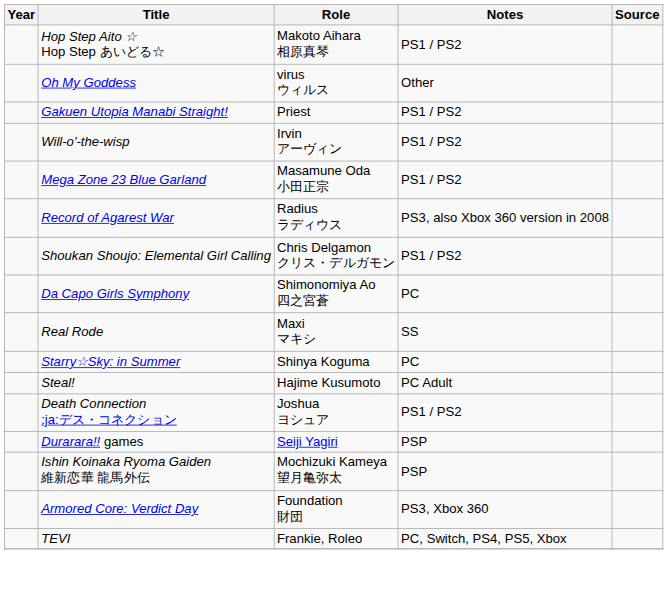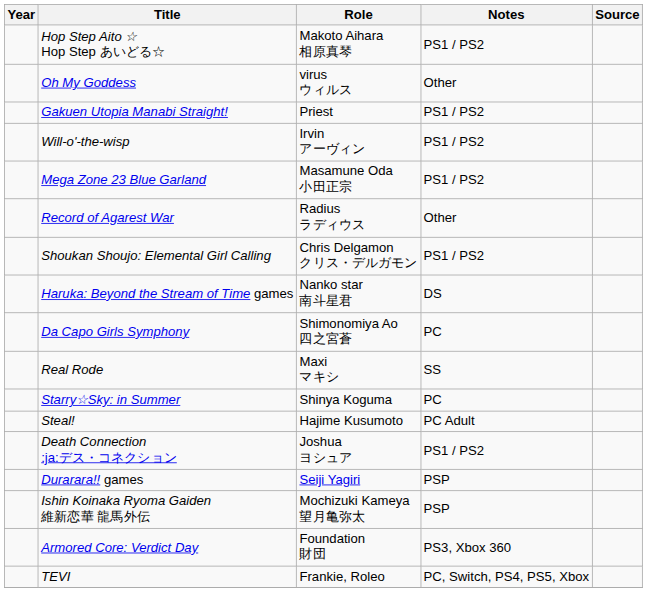Record of Agarest War | Notes: PS3, also Xbox 360 version in 2008 -> Other
+ row: Haruka: Beyond the Stream of Time games | Nanko star 南斗星君 | DS
